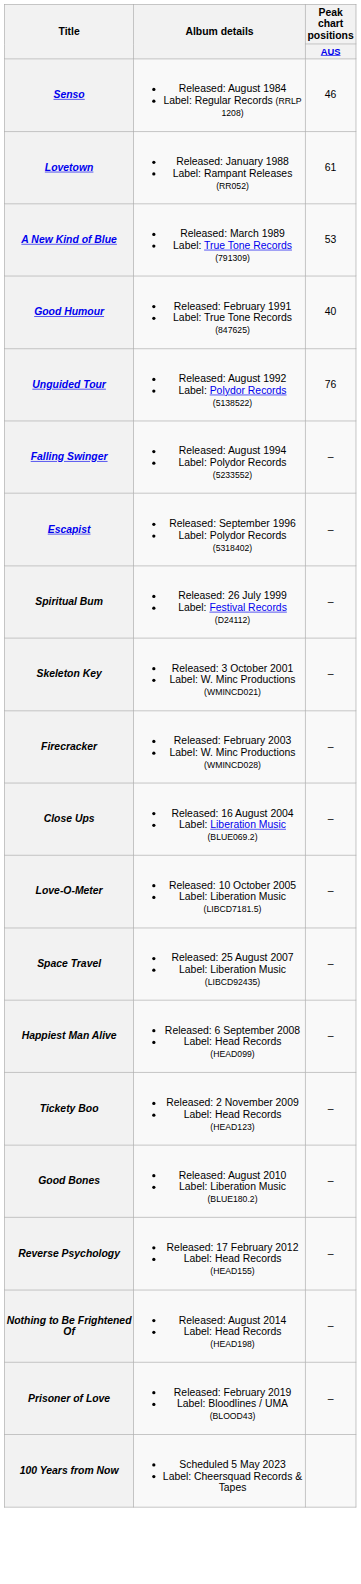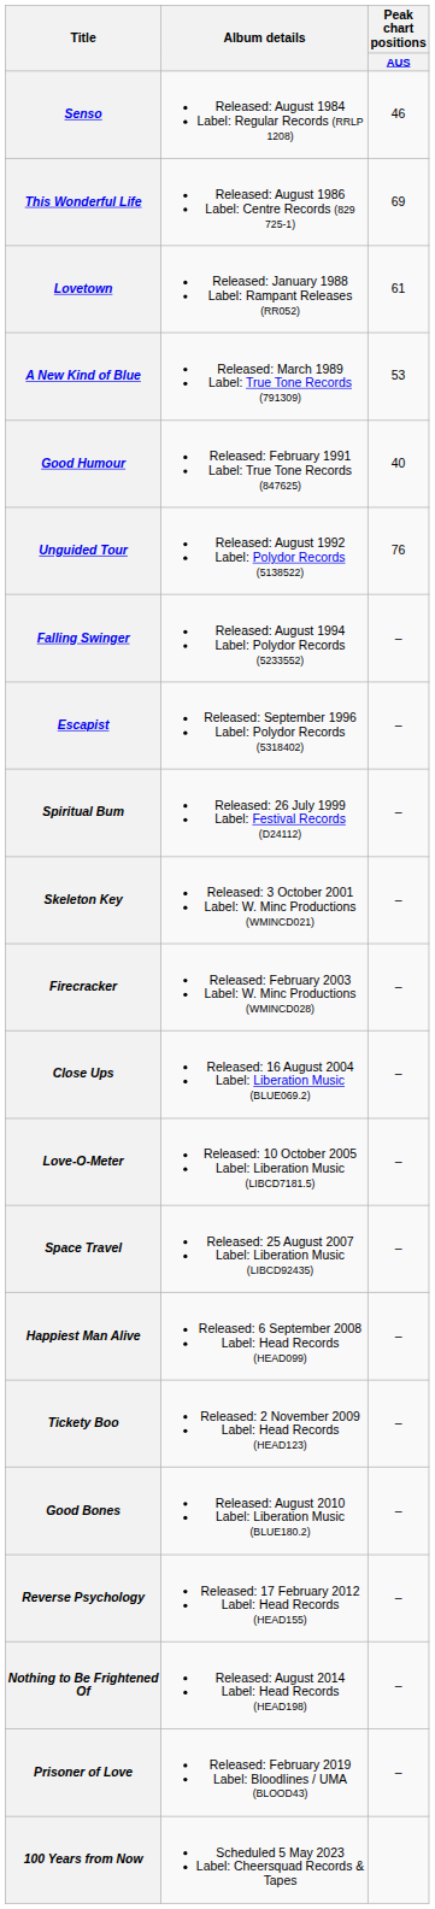+ row: This Wonderful Life | Released: August 1986 Label: Centre Records (829 725-1) | 69
